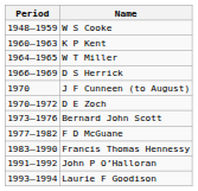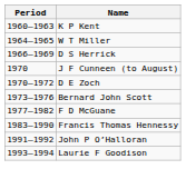- row: 1948–1959 | W S Cooke
